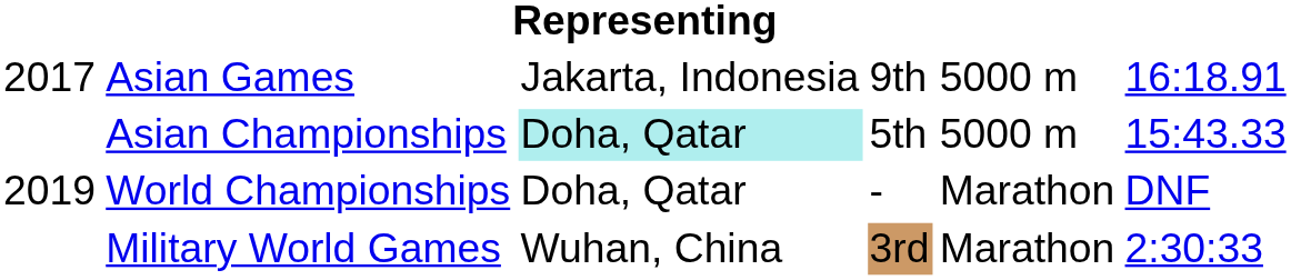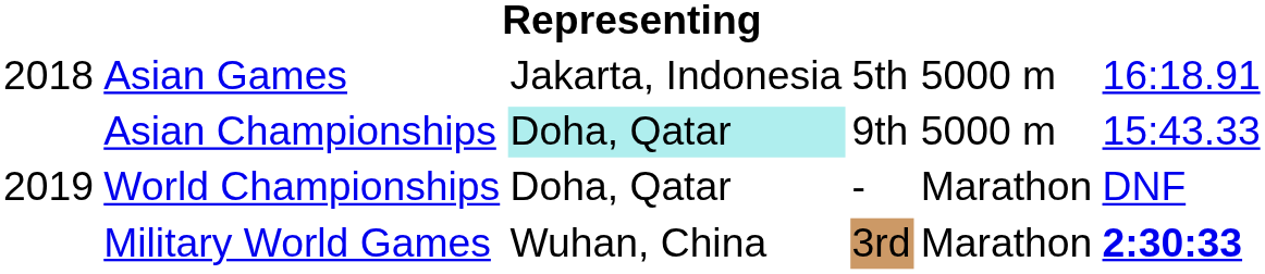Asian Games | column 1: 2017 -> 2018
Asian Games | column 4: 9th -> 5th
Asian Championships | column 4: 5th -> 9th
Military World Games | column 6: normal -> bold
